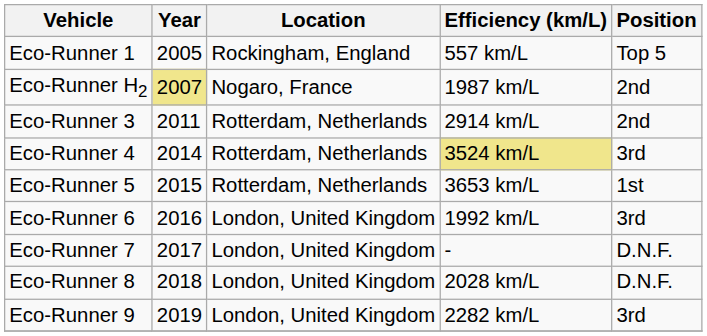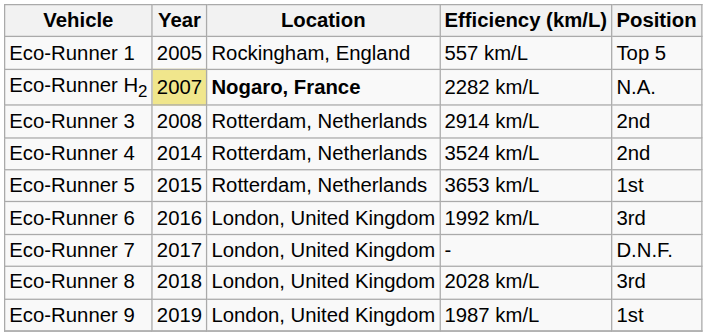Eco-Runner H2 | Location: normal -> bold
Eco-Runner H2 | Efficiency (km/L): 1987 km/L -> 2282 km/L
Eco-Runner H2 | Position: 2nd -> N.A.
Eco-Runner 3 | Year: 2011 -> 2008
Eco-Runner 4 | Efficiency (km/L): khaki background -> no background
Eco-Runner 4 | Position: 3rd -> 2nd
Eco-Runner 8 | Position: D.N.F. -> 3rd
Eco-Runner 9 | Efficiency (km/L): 2282 km/L -> 1987 km/L
Eco-Runner 9 | Position: 3rd -> 1st
